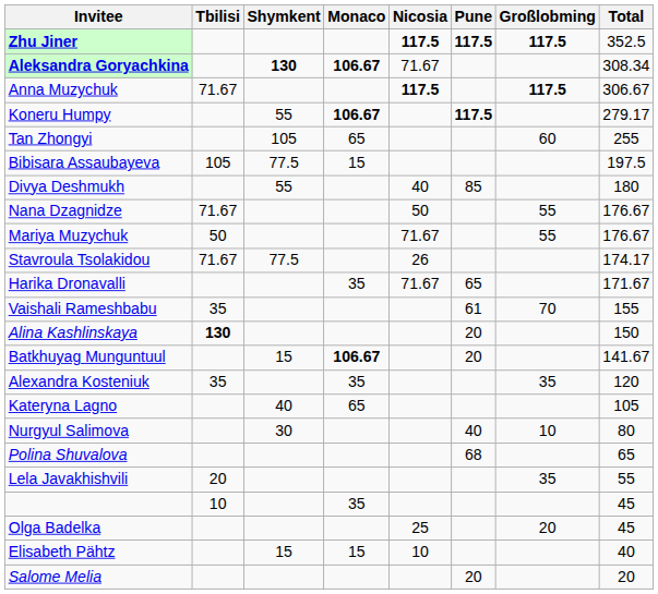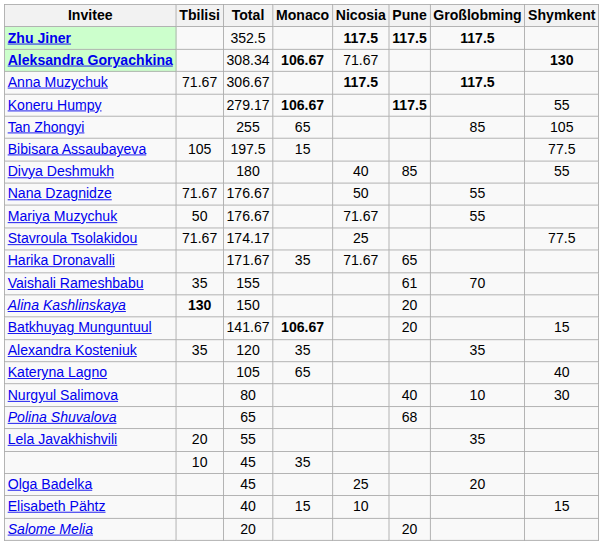columns swapped: Shymkent <-> Total
Tan Zhongyi | Großlobming: 60 -> 85
Stavroula Tsolakidou | Nicosia: 26 -> 25
